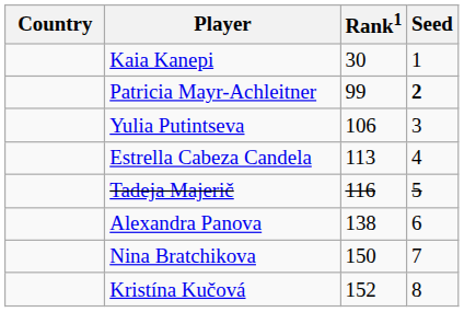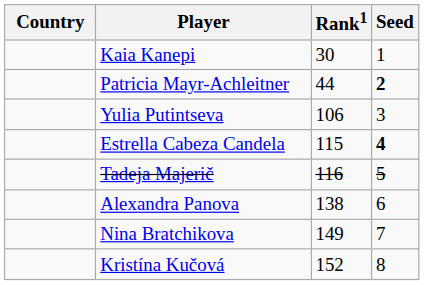Patricia Mayr-Achleitner | Rank1: 99 -> 44
Estrella Cabeza Candela | Rank1: 113 -> 115
Estrella Cabeza Candela | Seed: normal -> bold
Nina Bratchikova | Rank1: 150 -> 149
